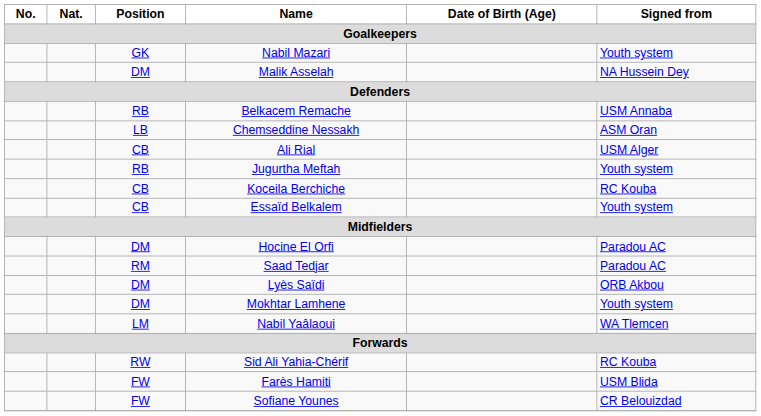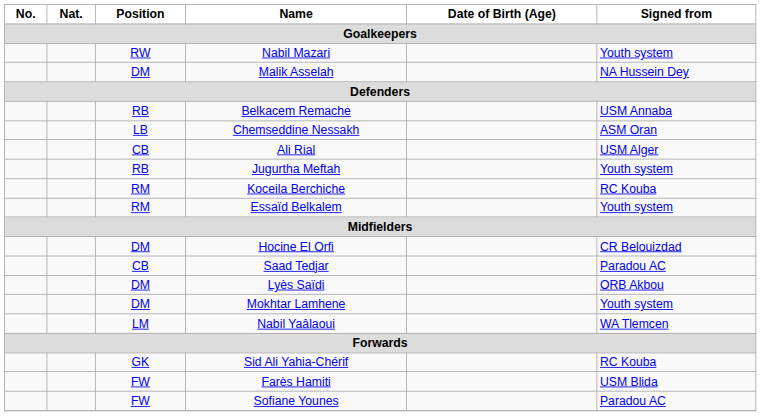Nabil Mazari | Position: GK -> RW
Koceila Berchiche | Position: CB -> RM
Essaïd Belkalem | Position: CB -> RM
Hocine El Orfi | Signed from: Paradou AC -> CR Belouizdad
Saad Tedjar | Position: RM -> CB
Sid Ali Yahia-Chérif | Position: RW -> GK
Sofiane Younes | Signed from: CR Belouizdad -> Paradou AC
